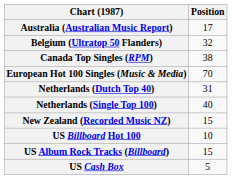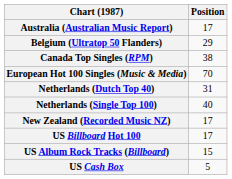Belgium (Ultratop 50 Flanders) | Position: 32 -> 29
New Zealand (Recorded Music NZ) | Position: 15 -> 17
US Billboard Hot 100 | Position: 10 -> 17
